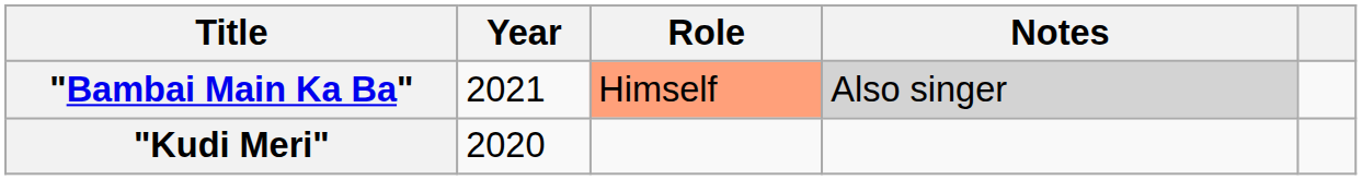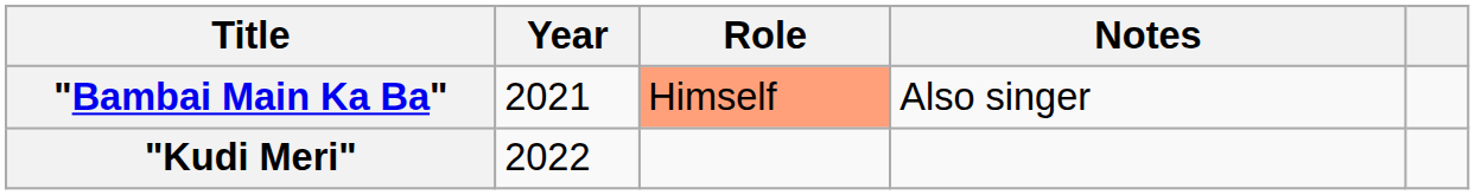"Bambai Main Ka Ba" | Notes: lightgrey background -> no background
"Kudi Meri" | Year: 2020 -> 2022
